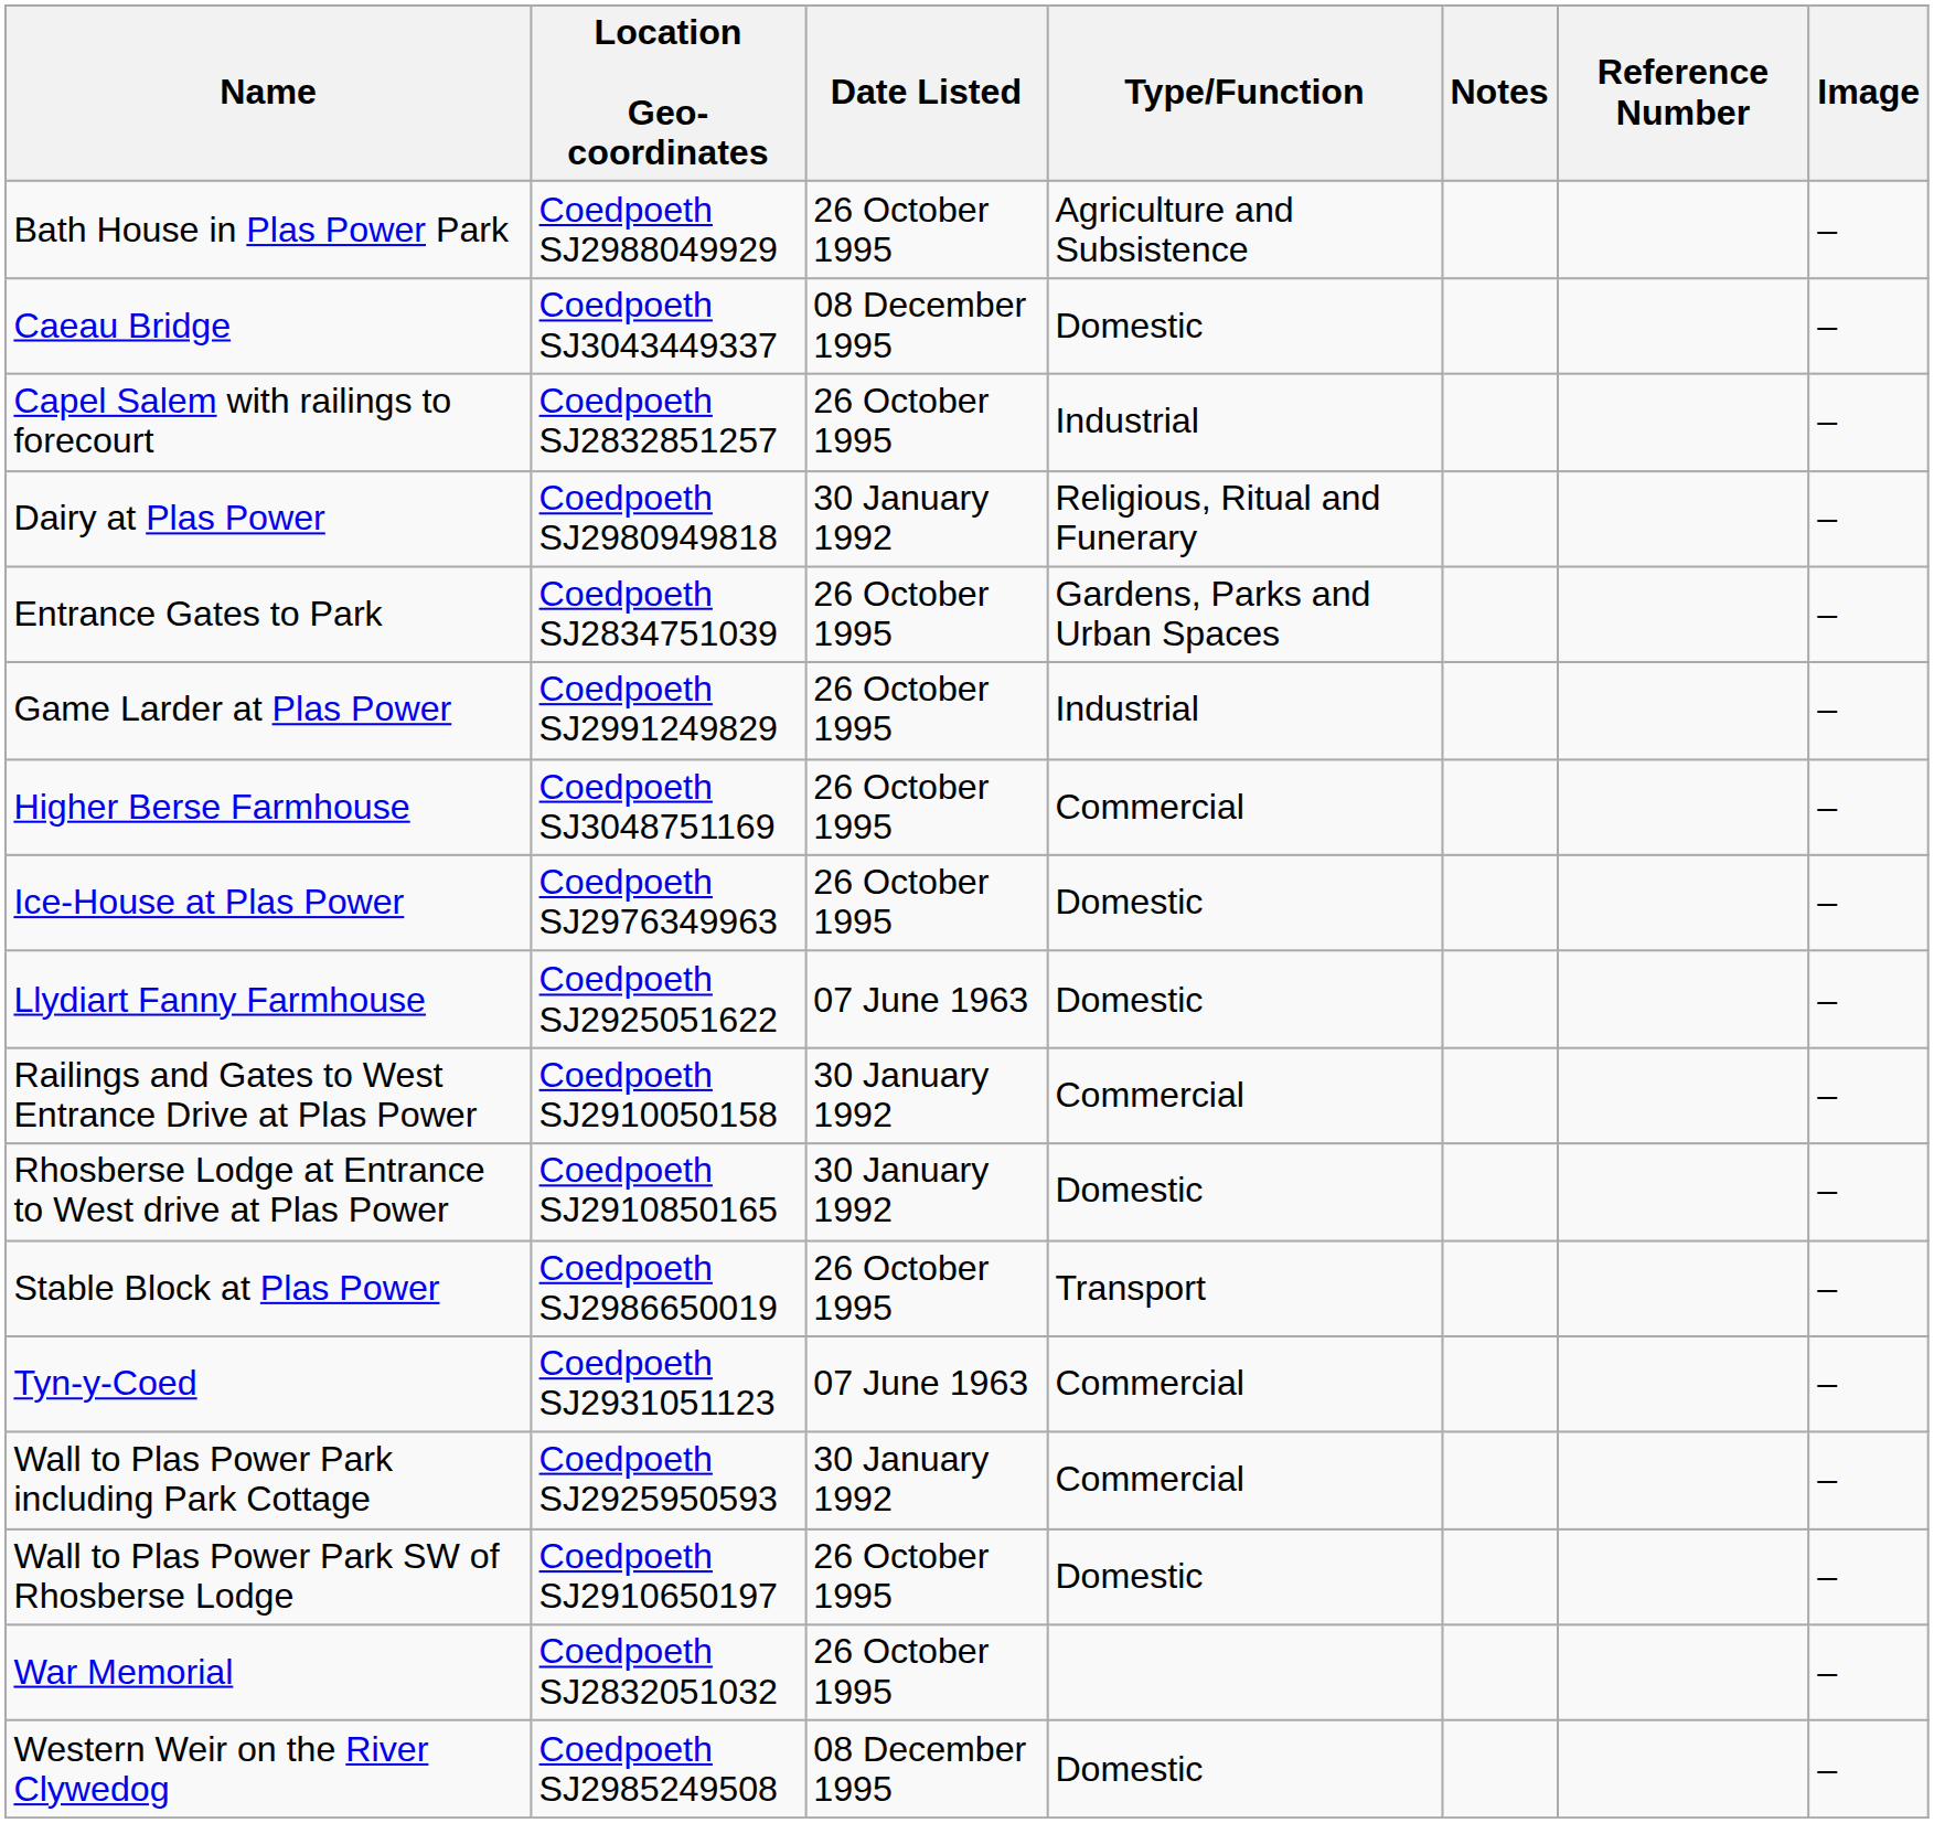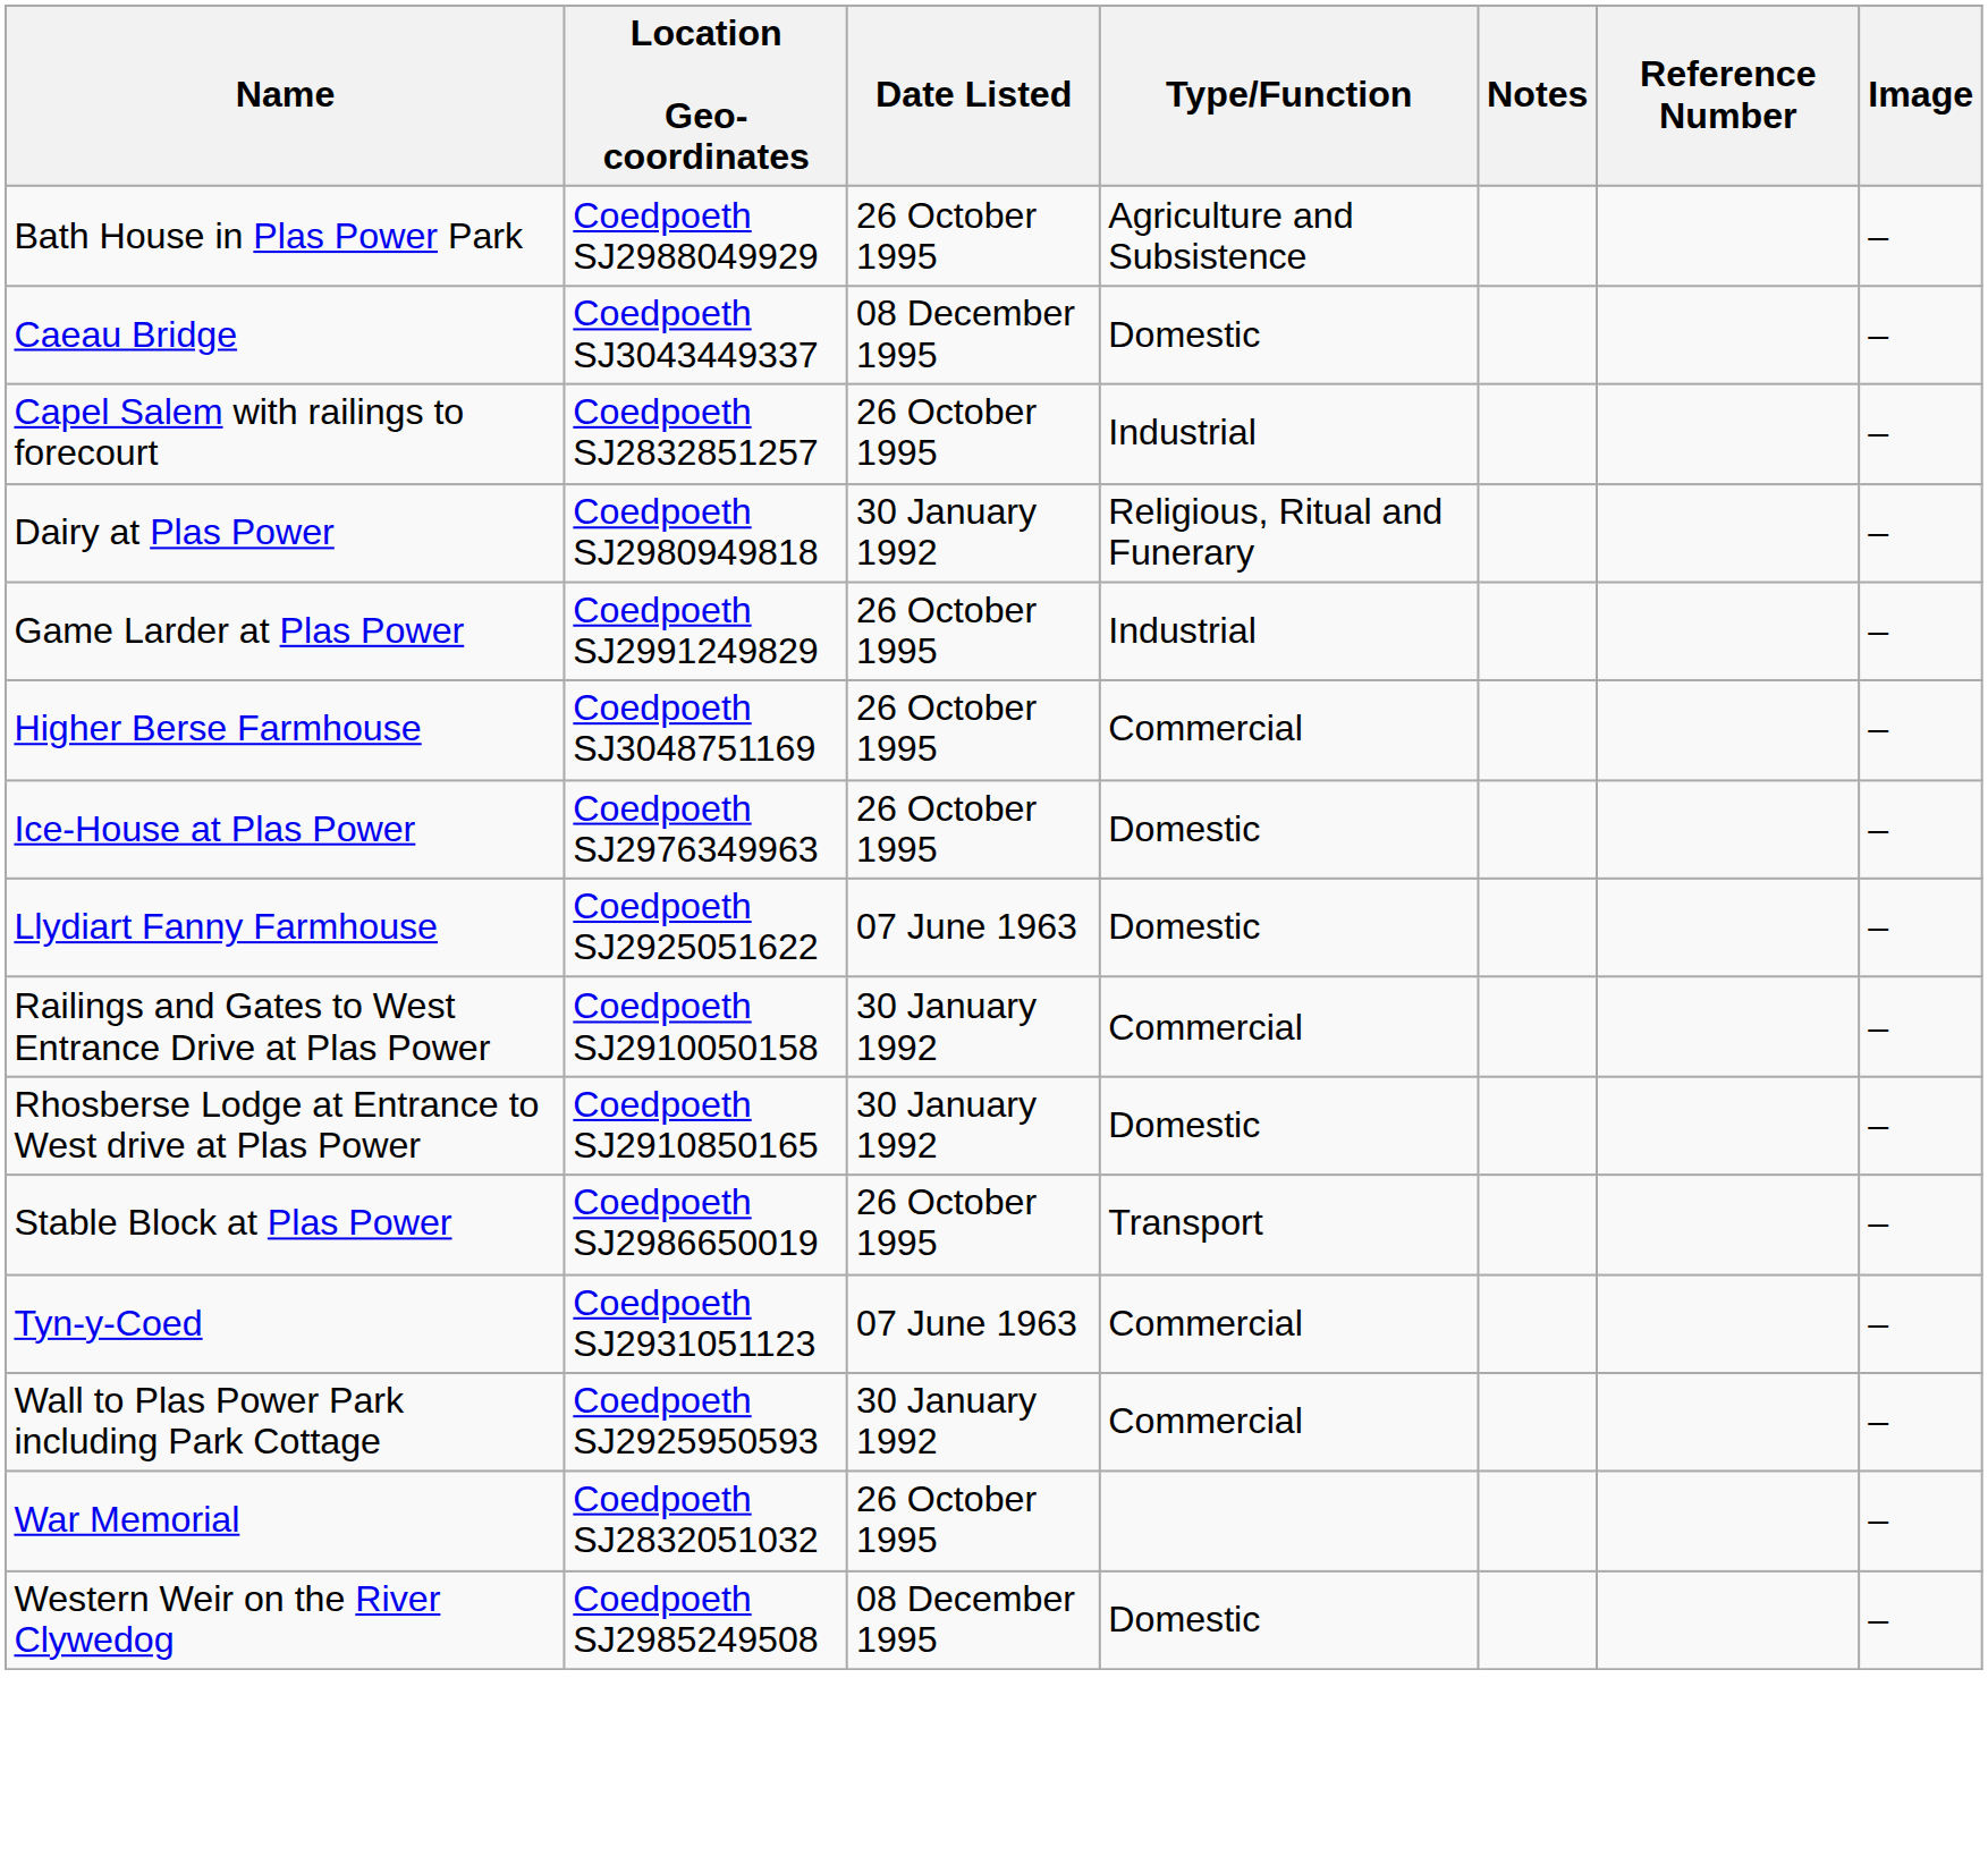- row: Entrance Gates to Park | Coedpoeth SJ2834751039 | 26 October 1995 | Gardens, Parks and Urban Spaces | –
- row: Wall to Plas Power Park SW of Rhosberse Lodge | Coedpoeth SJ2910650197 | 26 October 1995 | Domestic | –
